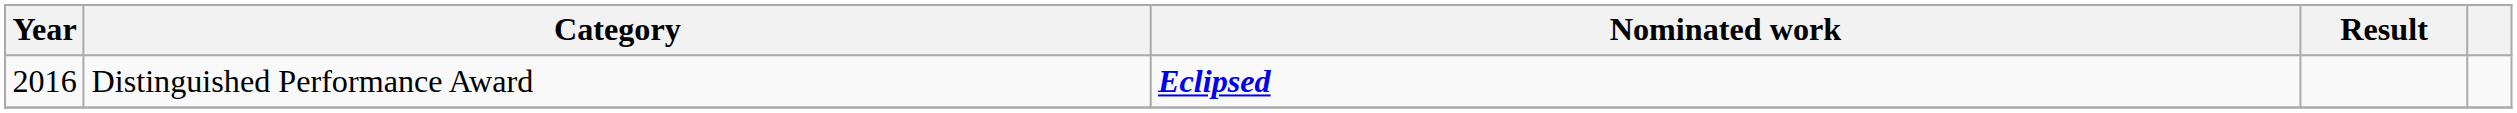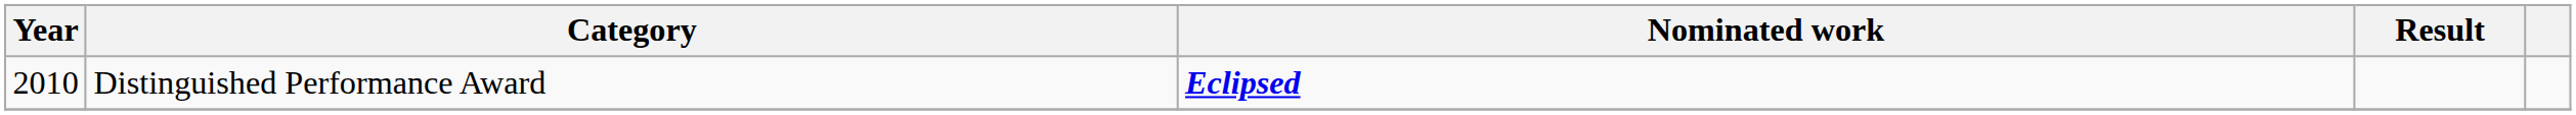Distinguished Performance Award | Year: 2016 -> 2010
